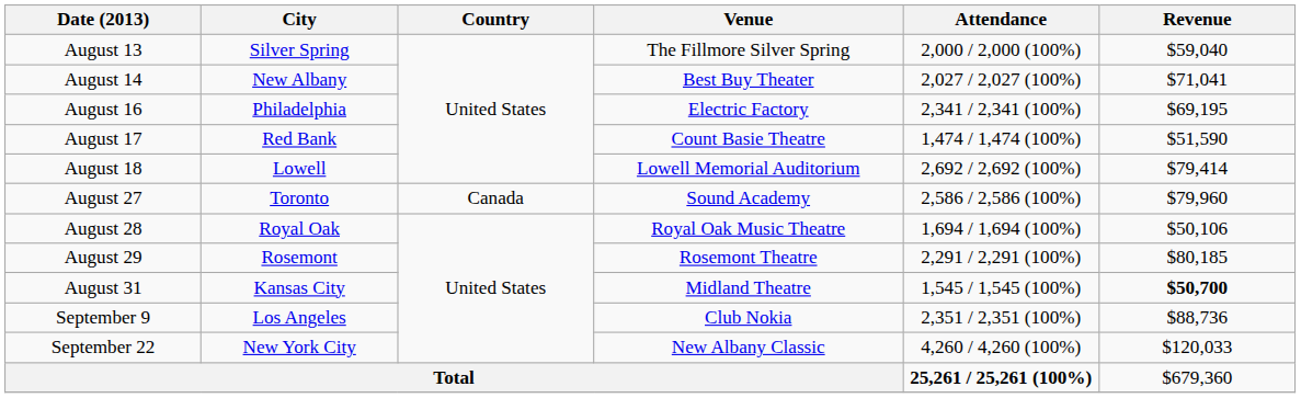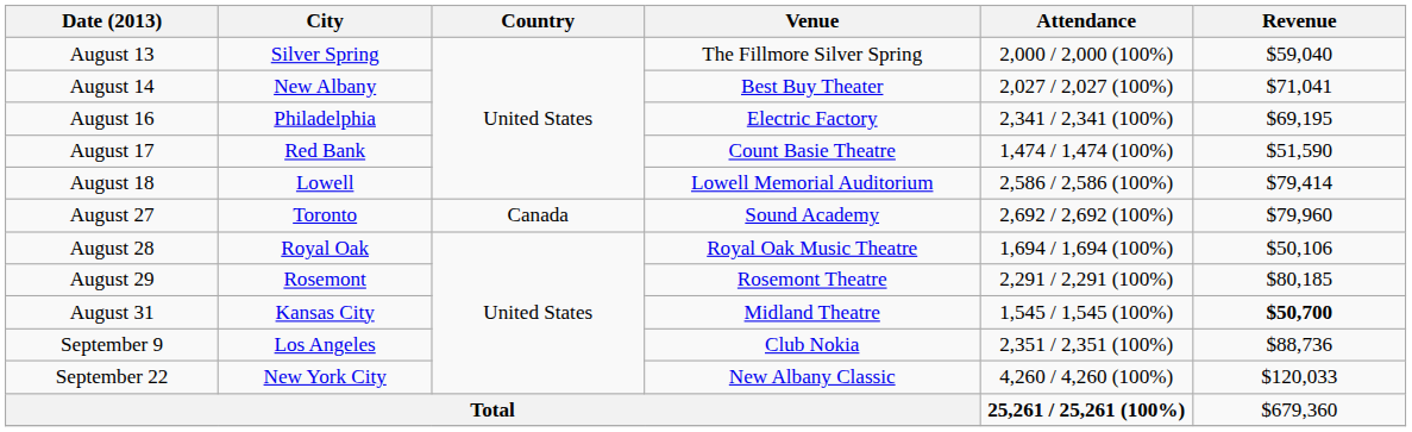August 18 | Attendance: 2,692 / 2,692 (100%) -> 2,586 / 2,586 (100%)
August 27 | Attendance: 2,586 / 2,586 (100%) -> 2,692 / 2,692 (100%)
